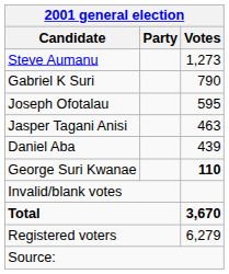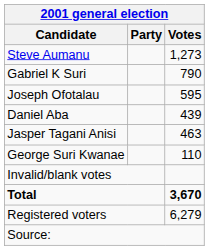rows swapped: Jasper Tagani Anisi <-> Daniel Aba
George Suri Kwanae | Votes: bold -> normal
